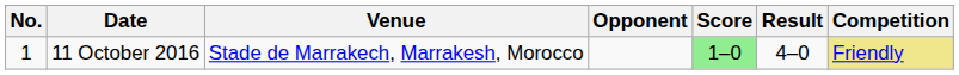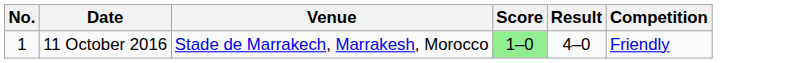- column: Opponent
11 October 2016 | Competition: khaki background -> no background
